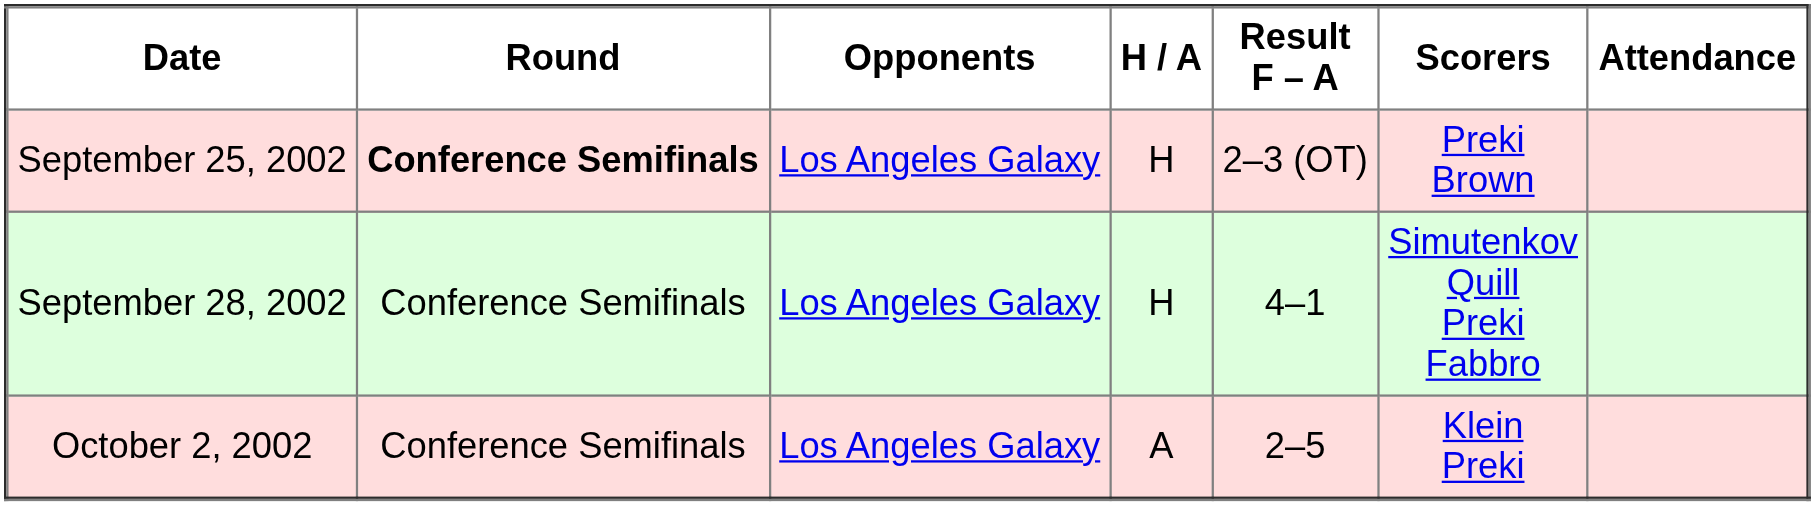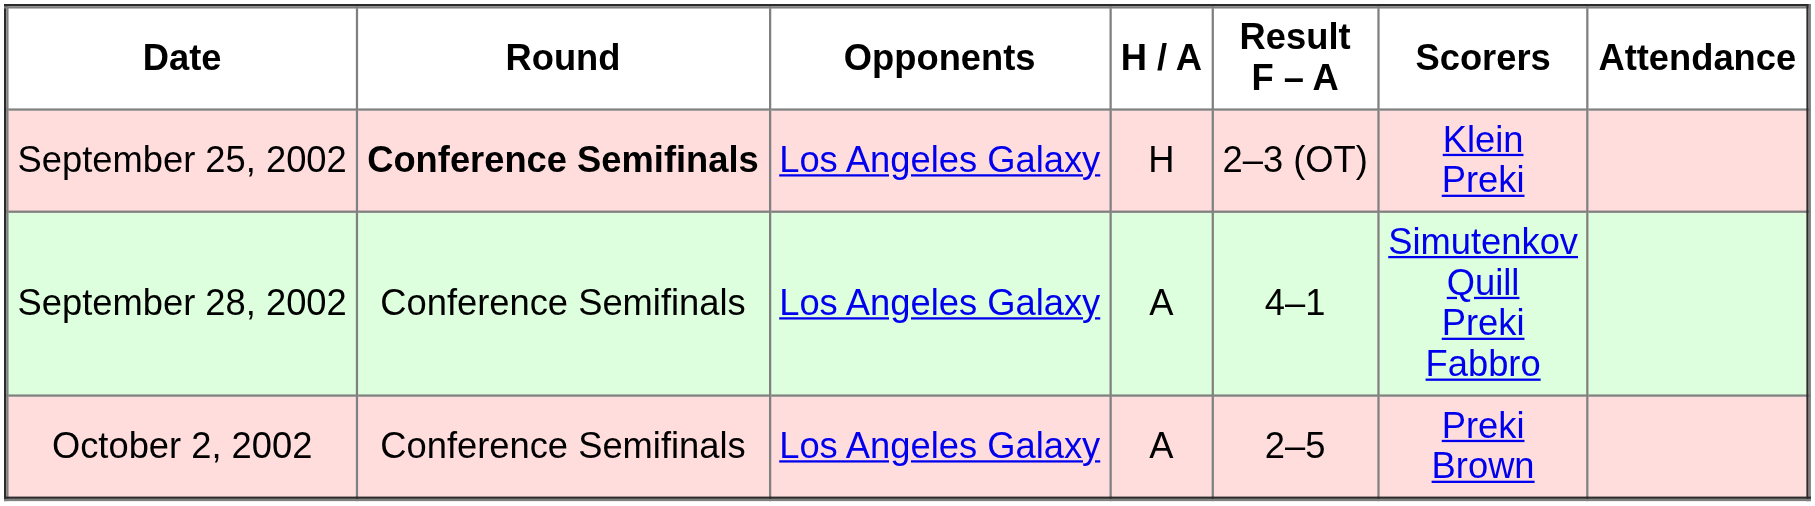September 25, 2002 | Scorers: Preki Brown -> Klein Preki
September 28, 2002 | H / A: H -> A
October 2, 2002 | Scorers: Klein Preki -> Preki Brown
